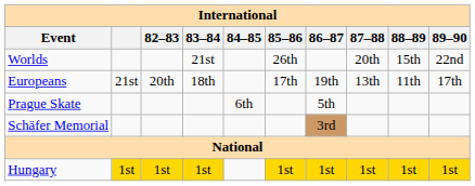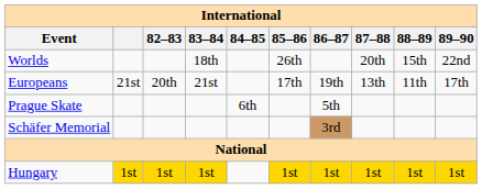Worlds | 83–84: 21st -> 18th
Europeans | 83–84: 18th -> 21st
